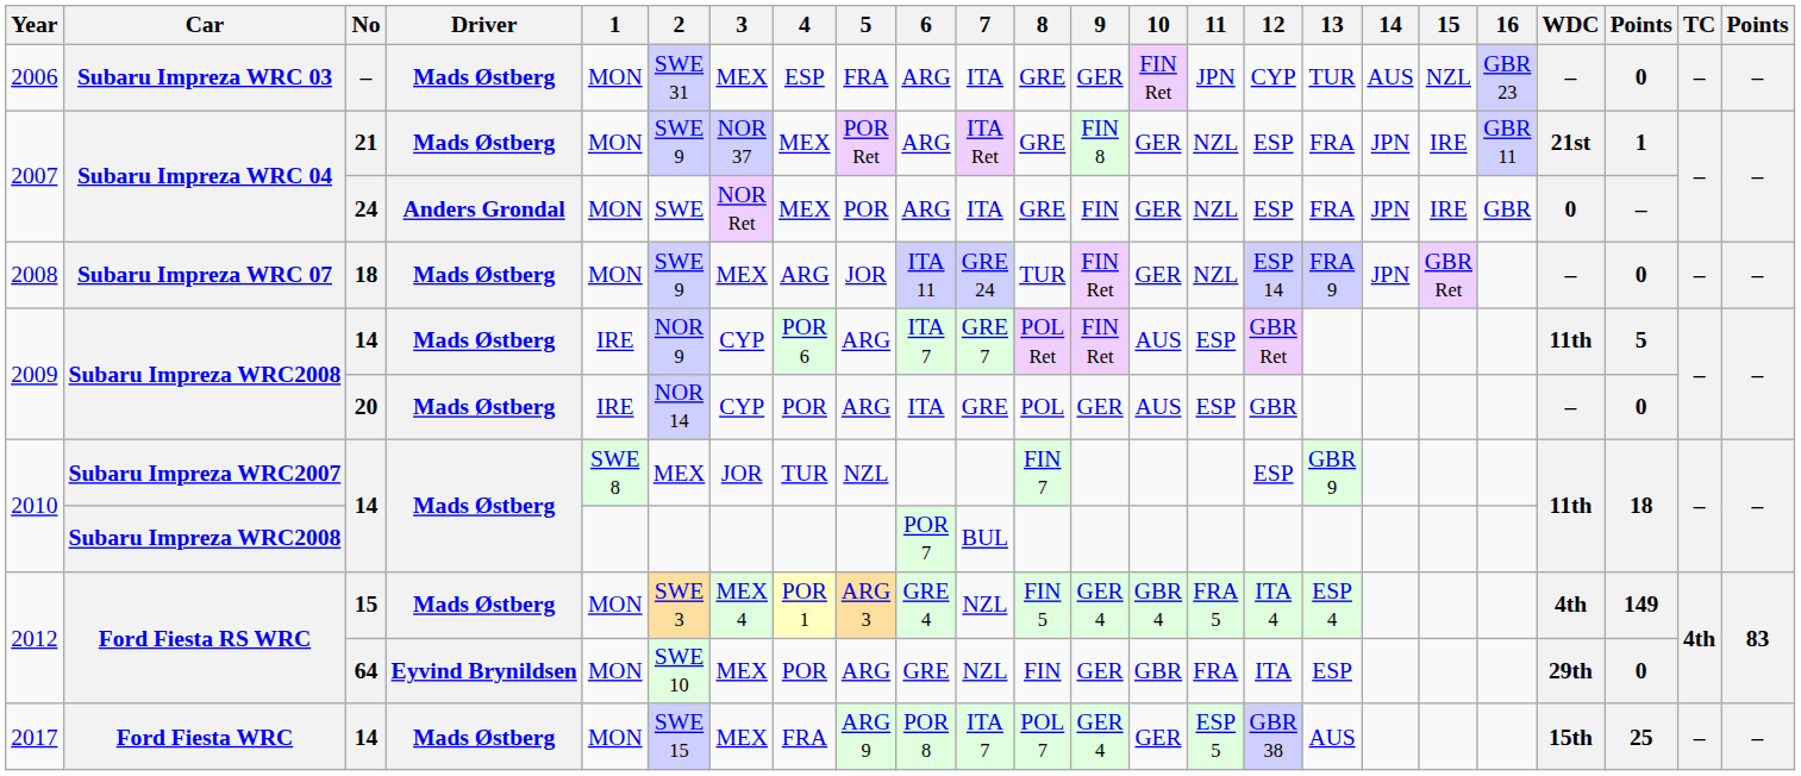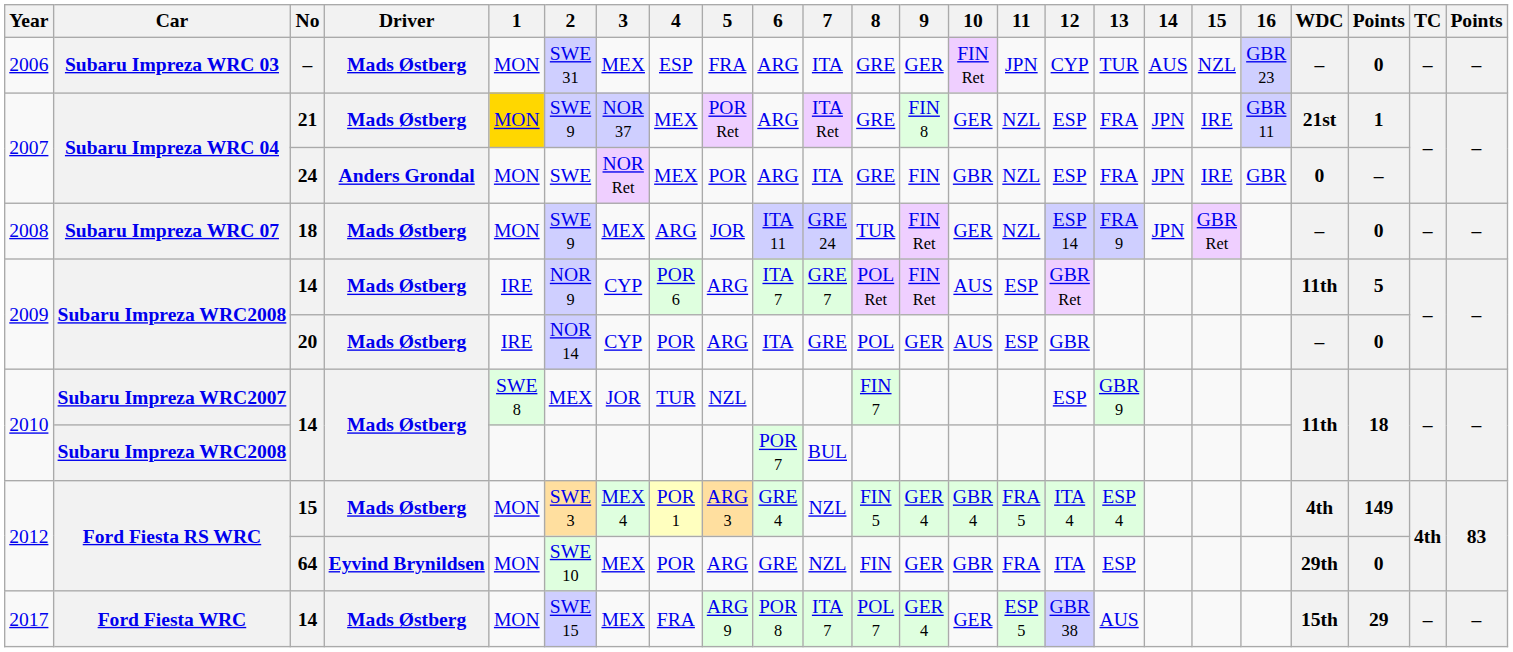21 | 1: no background -> gold background
24 | 10: GER -> GBR
2017 / 14 | column 22: 25 -> 29
